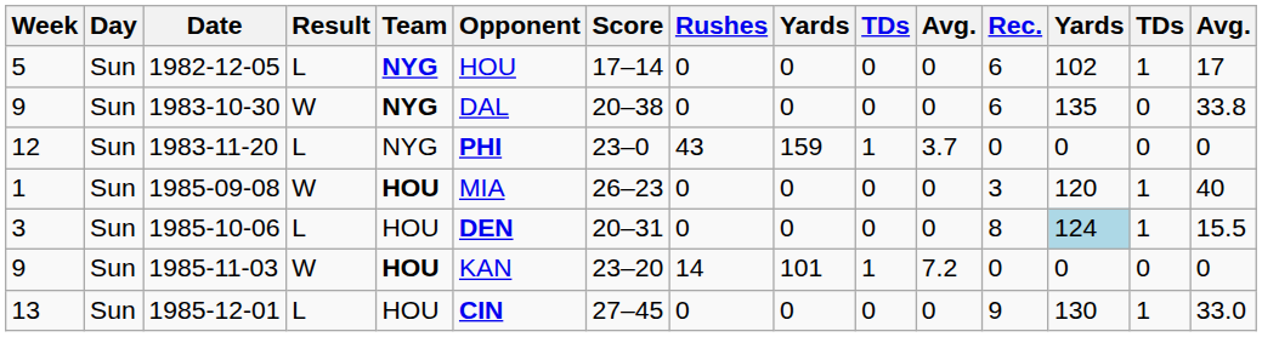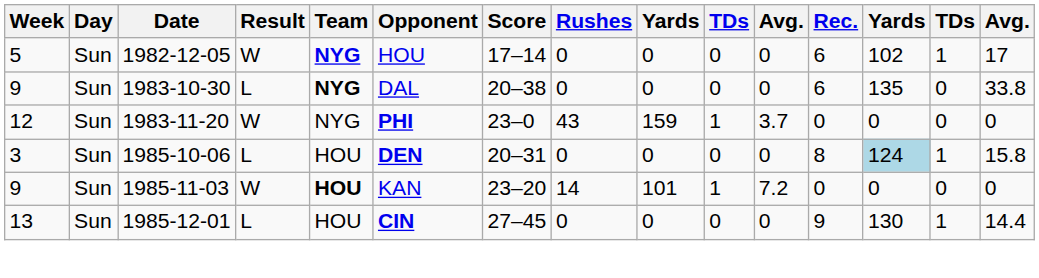1982-12-05 | Result: L -> W
1983-10-30 | Result: W -> L
1983-11-20 | Result: L -> W
- row: 1 | Sun | 1985-09-08 | W | HOU | MIA | 26–23 | 0 | 0 | 0 | 0 | 3 | 120 | 1 | 40
1985-10-06 | column 15: 15.5 -> 15.8
1985-12-01 | column 15: 33.0 -> 14.4
